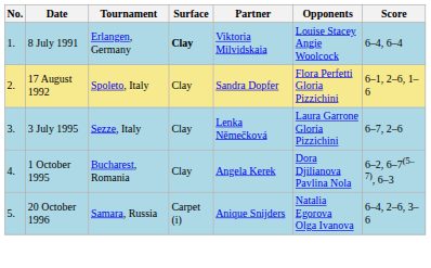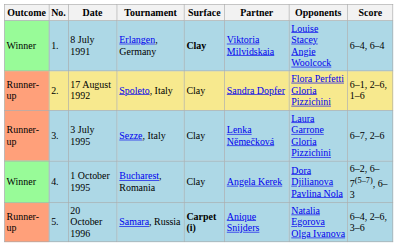+ column: Outcome | Winner | Runner-up | Runner-up | Winner | Runner-up
20 October 1996 | Surface: normal -> bold
